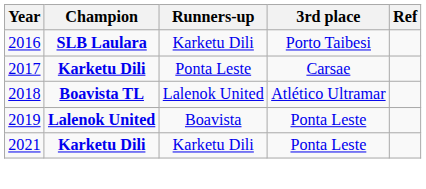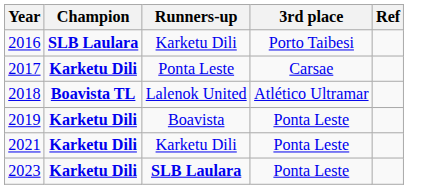2019 | Champion: Lalenok United -> Karketu Dili
+ row: 2023 | Karketu Dili | SLB Laulara | Ponta Leste
